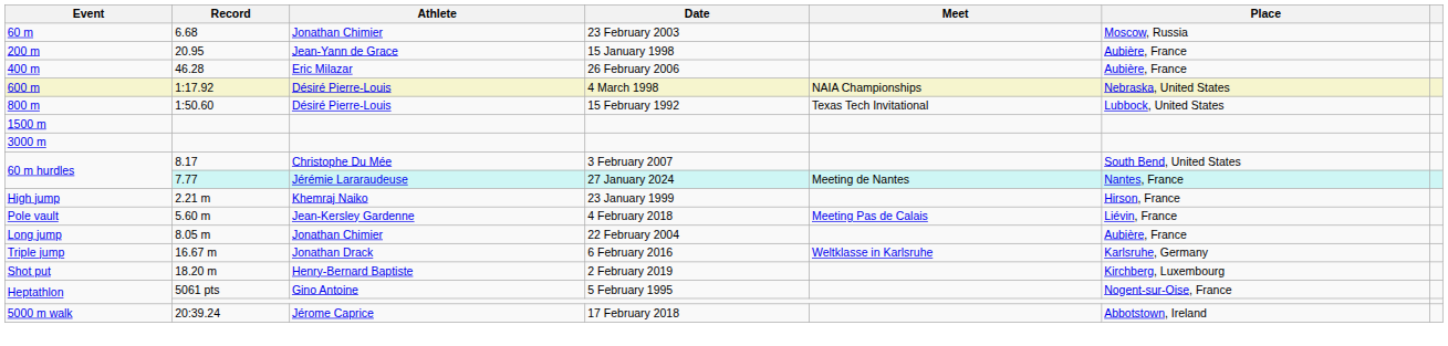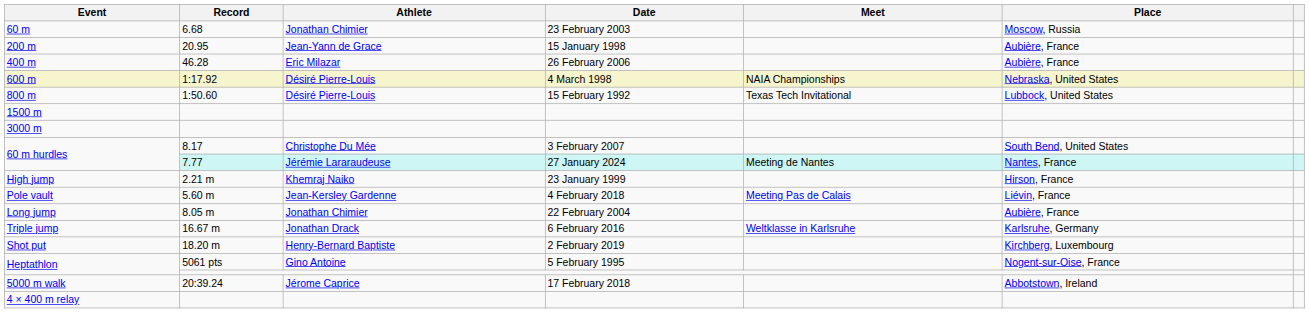+ row: 4 × 400 m relay
